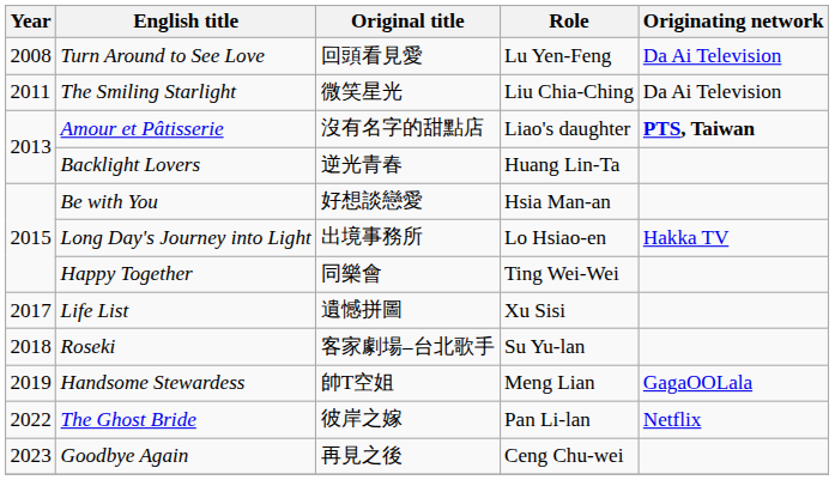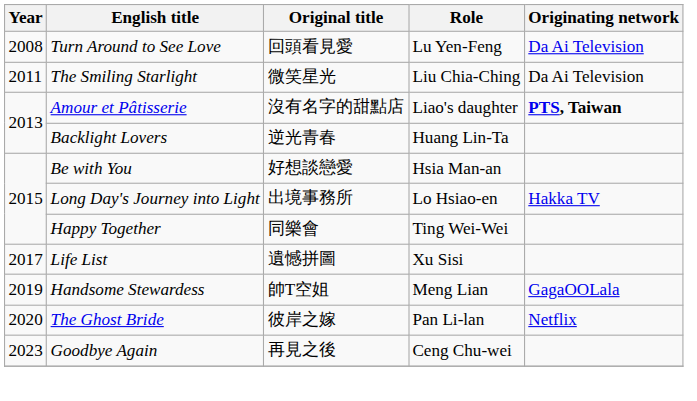- row: 2018 | Roseki | 客家劇場–台北歌手 | Su Yu-lan
The Ghost Bride | Year: 2022 -> 2020
